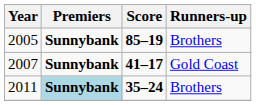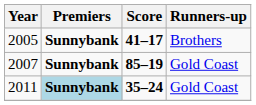2005 | Score: 85–19 -> 41–17
2007 | Score: 41–17 -> 85–19
2011 | Runners-up: Brothers -> Gold Coast
